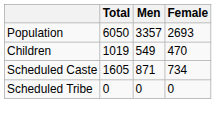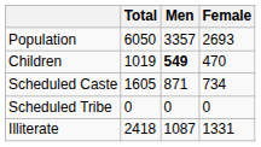Children | Men: normal -> bold
+ row: Illiterate | 2418 | 1087 | 1331
